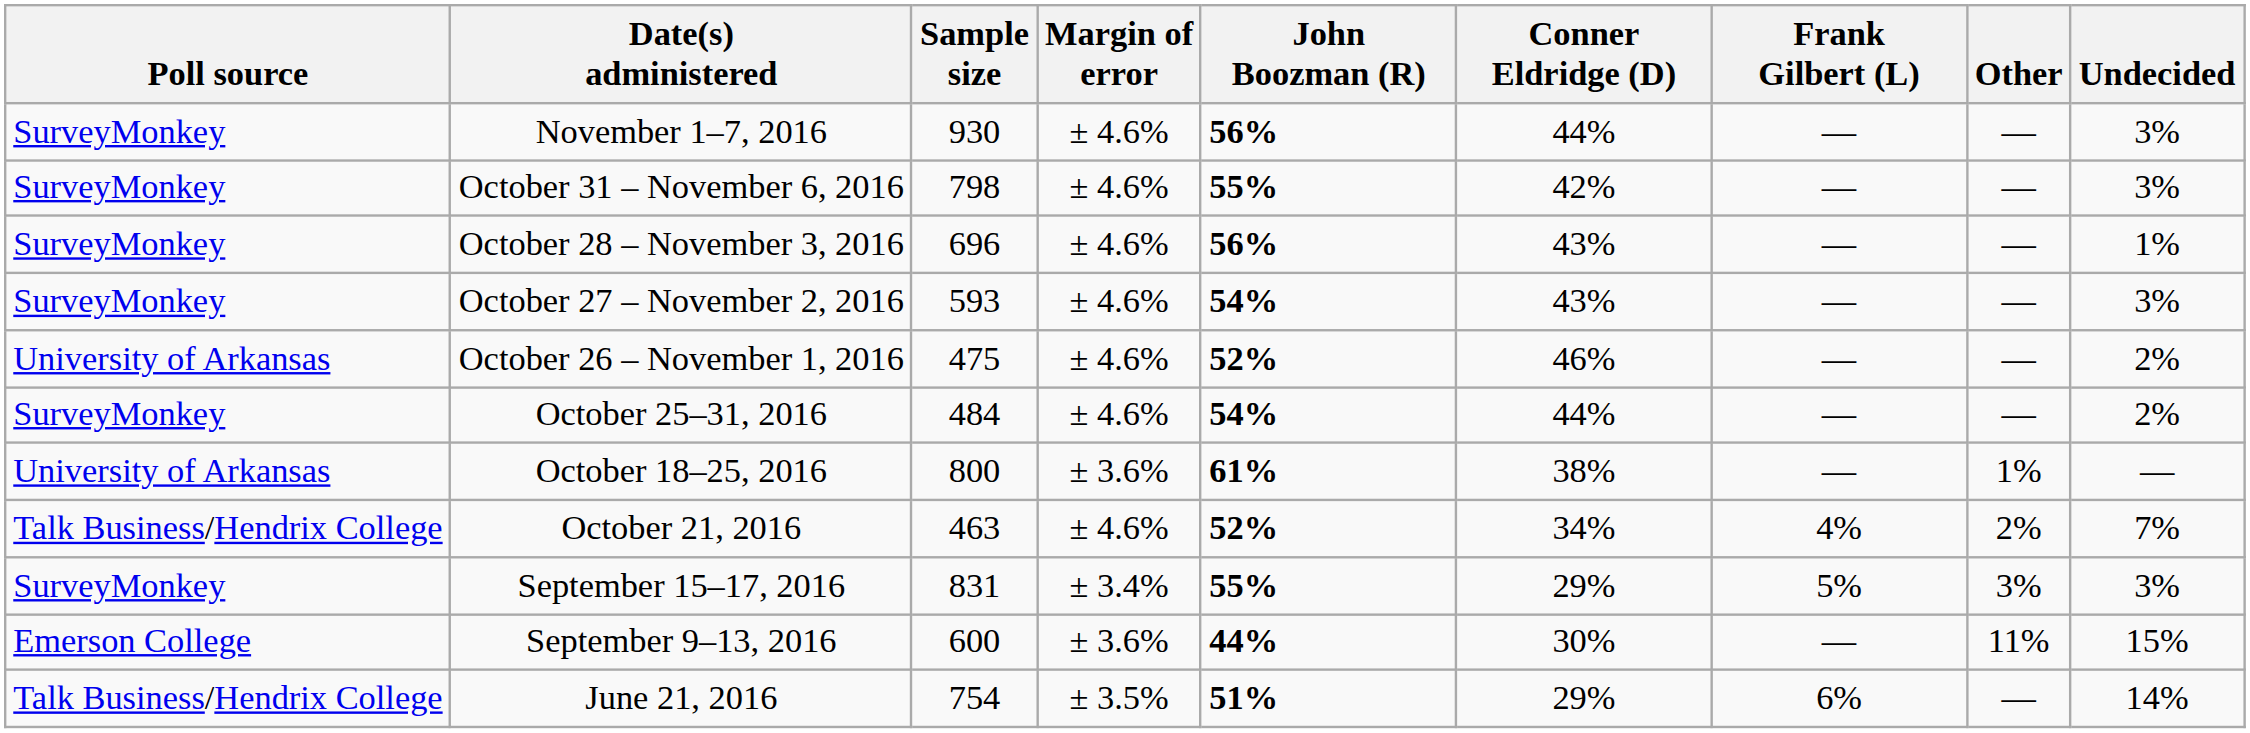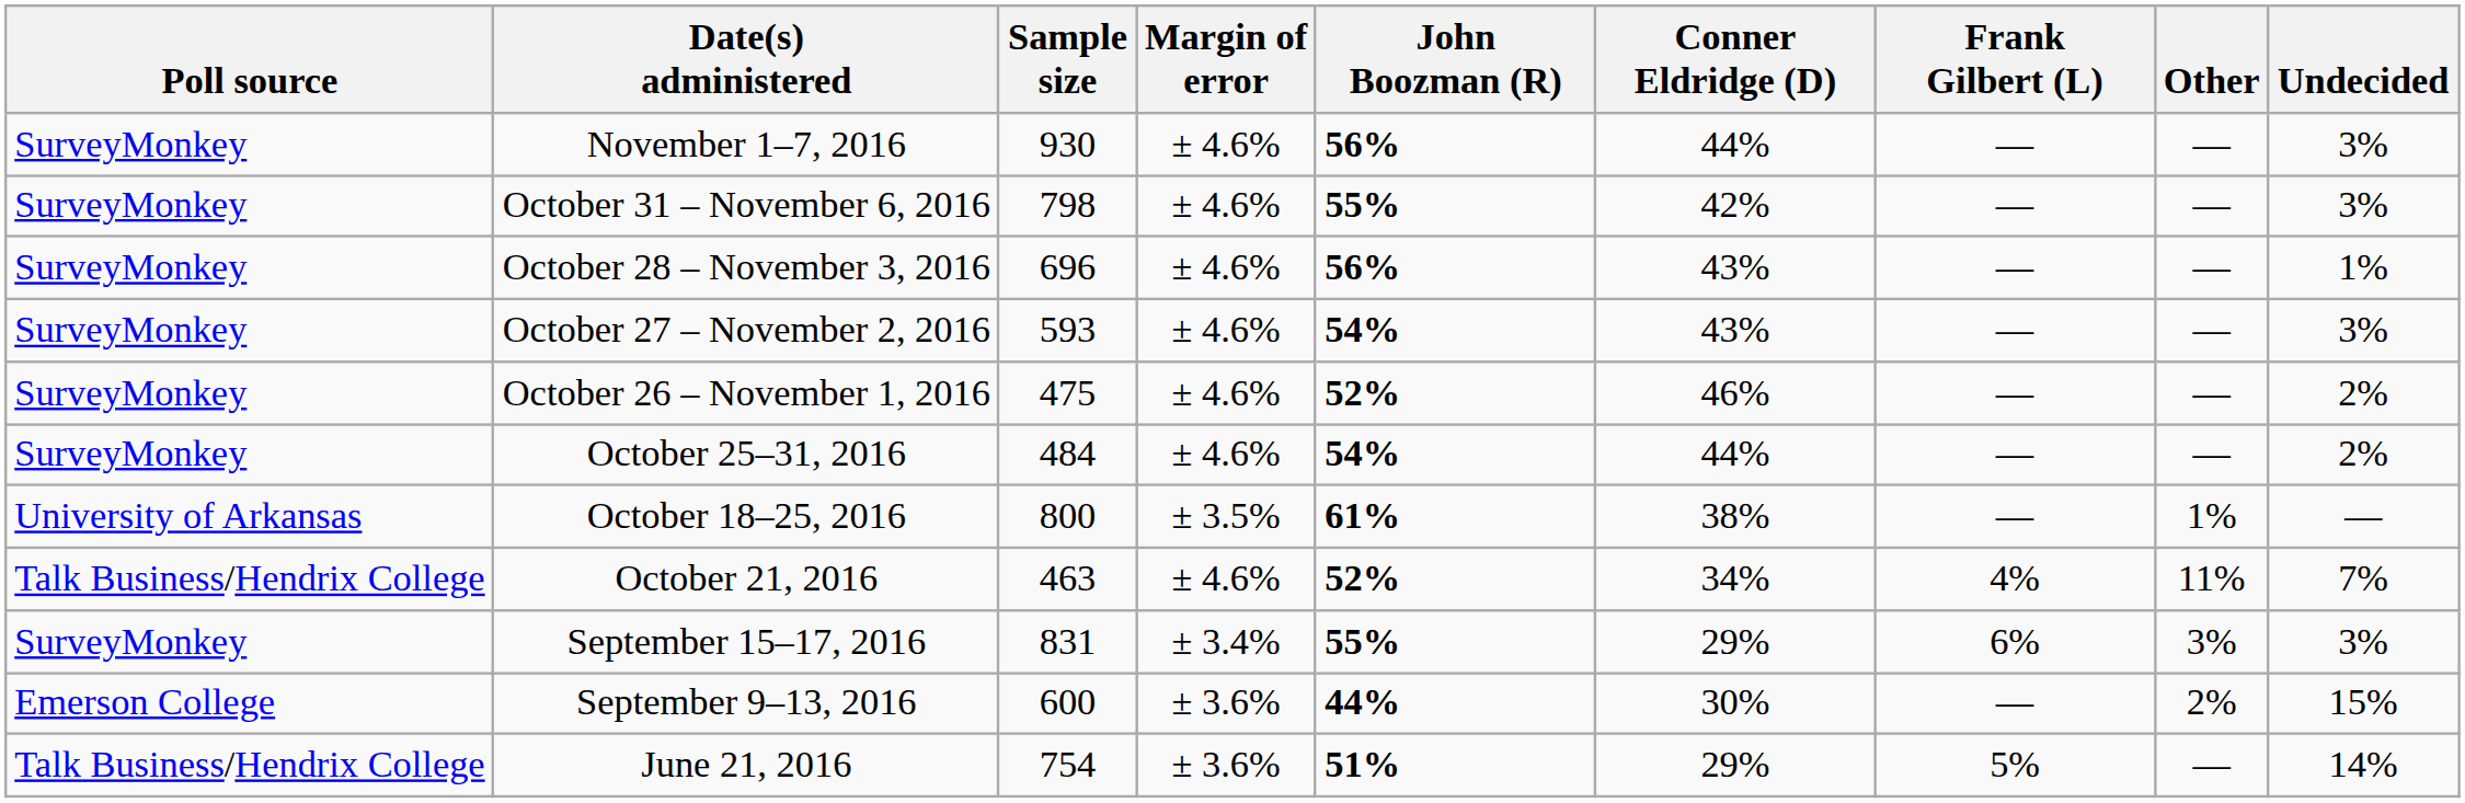October 26 – November 1, 2016 | Poll source: University of Arkansas -> SurveyMonkey
October 18–25, 2016 | Margin of error: ± 3.6% -> ± 3.5%
October 21, 2016 | Other: 2% -> 11%
September 15–17, 2016 | Frank Gilbert (L): 5% -> 6%
September 9–13, 2016 | Other: 11% -> 2%
June 21, 2016 | Margin of error: ± 3.5% -> ± 3.6%
June 21, 2016 | Frank Gilbert (L): 6% -> 5%
